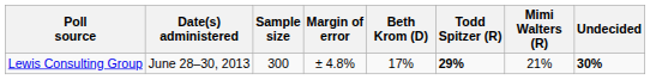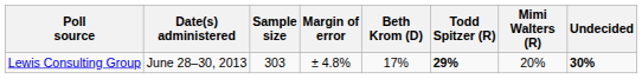Lewis Consulting Group | Sample size: 300 -> 303
Lewis Consulting Group | Mimi Walters (R): 21% -> 20%
